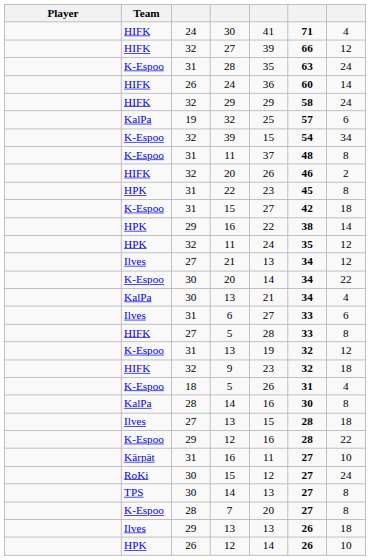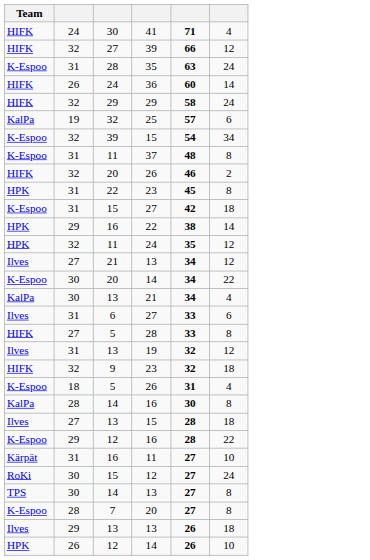- column: Player
31 / 13 | Team: K-Espoo -> Ilves
